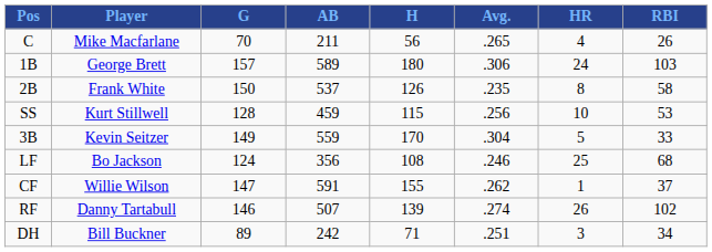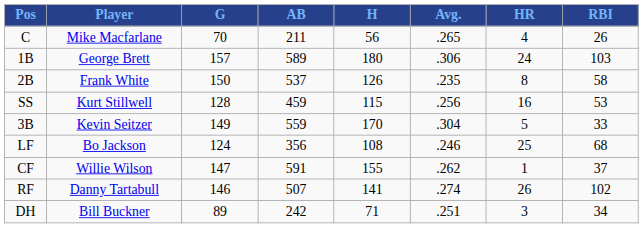SS | HR: 10 -> 16
RF | H: 139 -> 141
